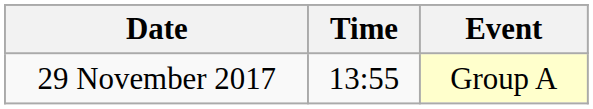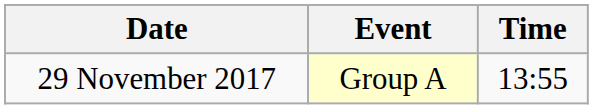columns swapped: Time <-> Event
